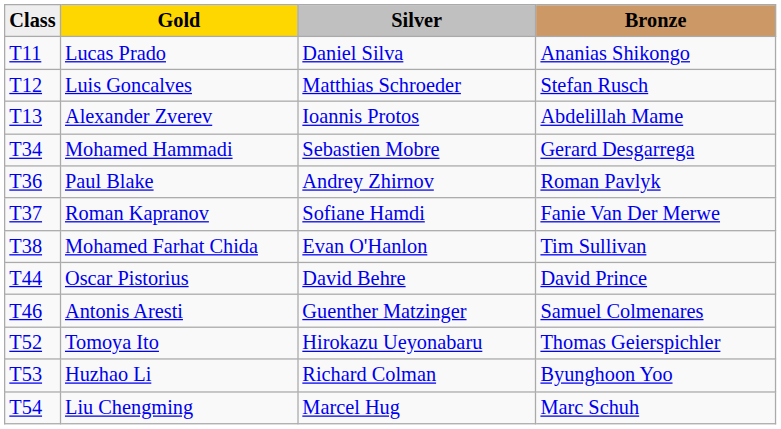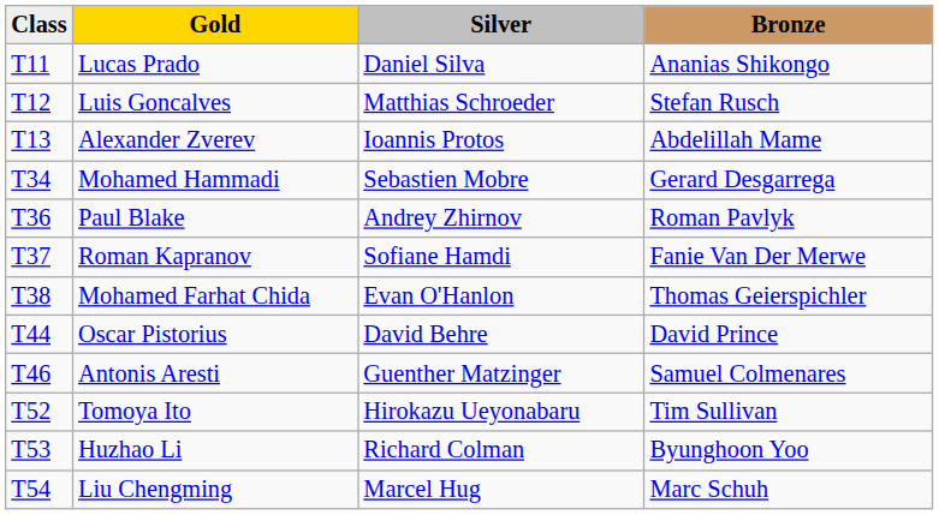Mohamed Farhat Chida | Bronze: Tim Sullivan -> Thomas Geierspichler
Tomoya Ito | Bronze: Thomas Geierspichler -> Tim Sullivan
